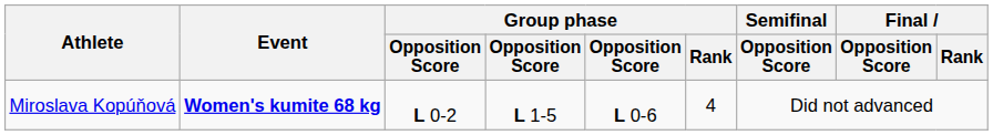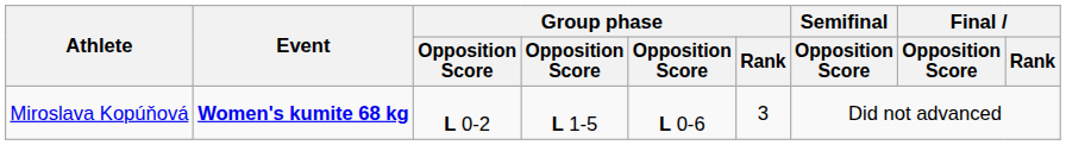Miroslava Kopúňová | Group phase / Rank: 4 -> 3
